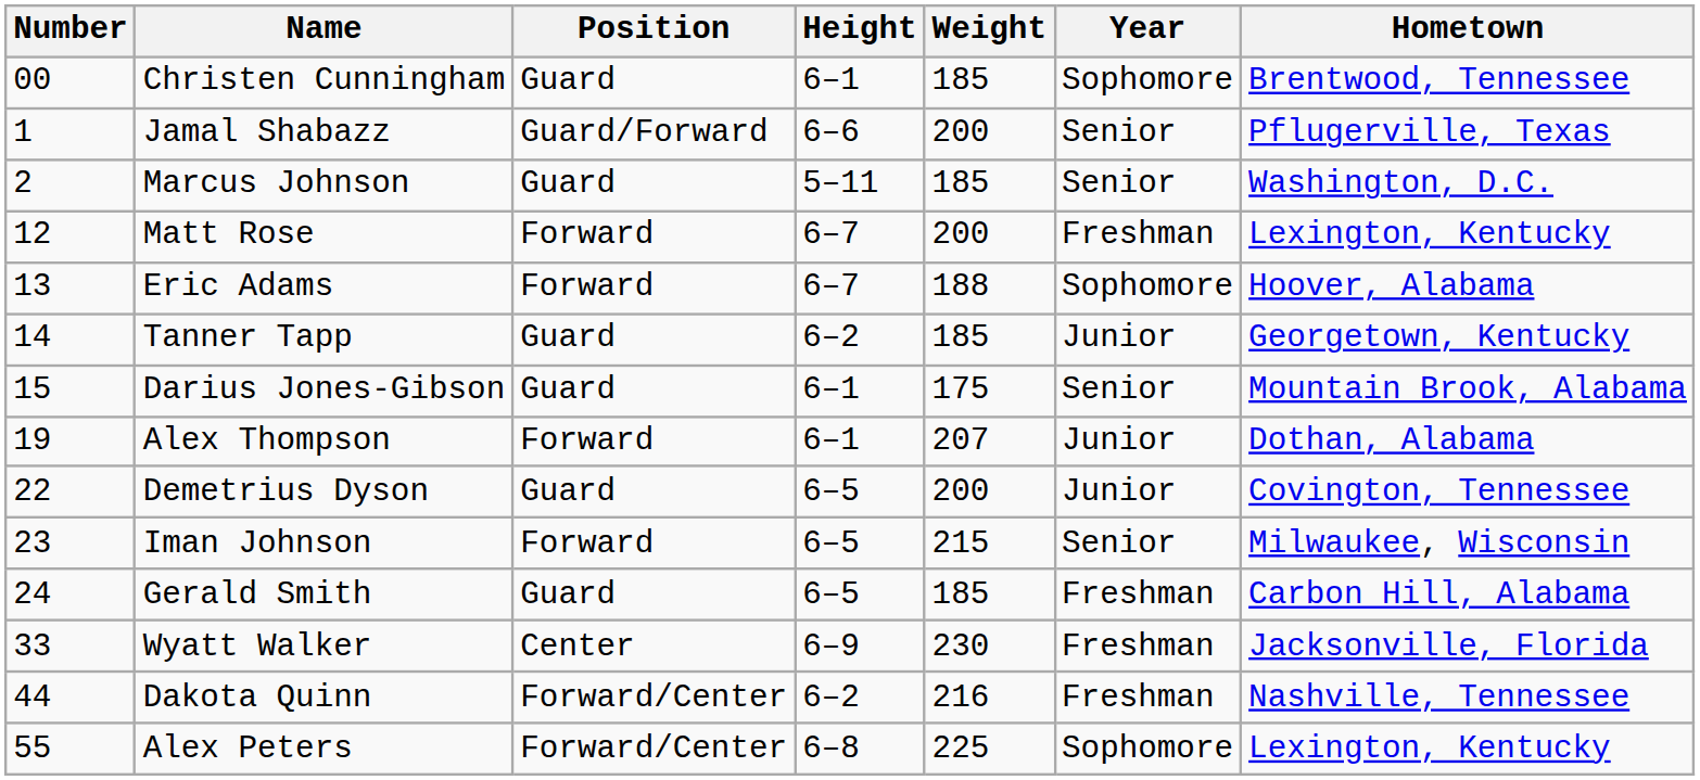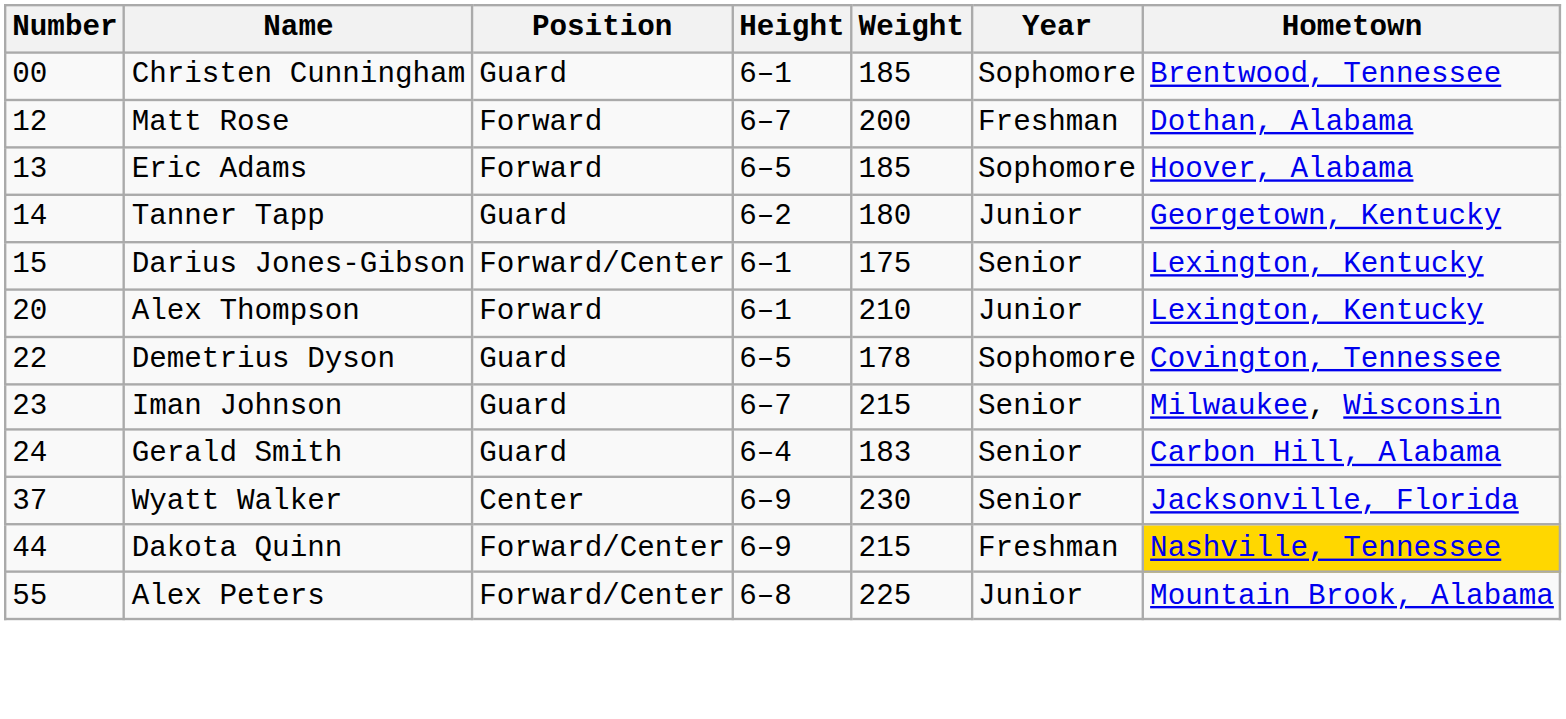- row: 1 | Jamal Shabazz | Guard/Forward | 6–6 | 200 | Senior | Pflugerville, Texas
- row: 2 | Marcus Johnson | Guard | 5–11 | 185 | Senior | Washington, D.C.
Matt Rose | Hometown: Lexington, Kentucky -> Dothan, Alabama
Eric Adams | Height: 6–7 -> 6–5
Eric Adams | Weight: 188 -> 185
Tanner Tapp | Weight: 185 -> 180
Darius Jones-Gibson | Position: Guard -> Forward/Center
Darius Jones-Gibson | Hometown: Mountain Brook, Alabama -> Lexington, Kentucky
Alex Thompson | Number: 19 -> 20
Alex Thompson | Weight: 207 -> 210
Alex Thompson | Hometown: Dothan, Alabama -> Lexington, Kentucky
Demetrius Dyson | Weight: 200 -> 178
Demetrius Dyson | Year: Junior -> Sophomore
Iman Johnson | Position: Forward -> Guard
Iman Johnson | Height: 6–5 -> 6–7
Gerald Smith | Height: 6–5 -> 6–4
Gerald Smith | Weight: 185 -> 183
Gerald Smith | Year: Freshman -> Senior
Wyatt Walker | Number: 33 -> 37
Wyatt Walker | Year: Freshman -> Senior
Dakota Quinn | Height: 6–2 -> 6–9
Dakota Quinn | Weight: 216 -> 215
Dakota Quinn | Hometown: no background -> gold background
Alex Peters | Year: Sophomore -> Junior
Alex Peters | Hometown: Lexington, Kentucky -> Mountain Brook, Alabama
